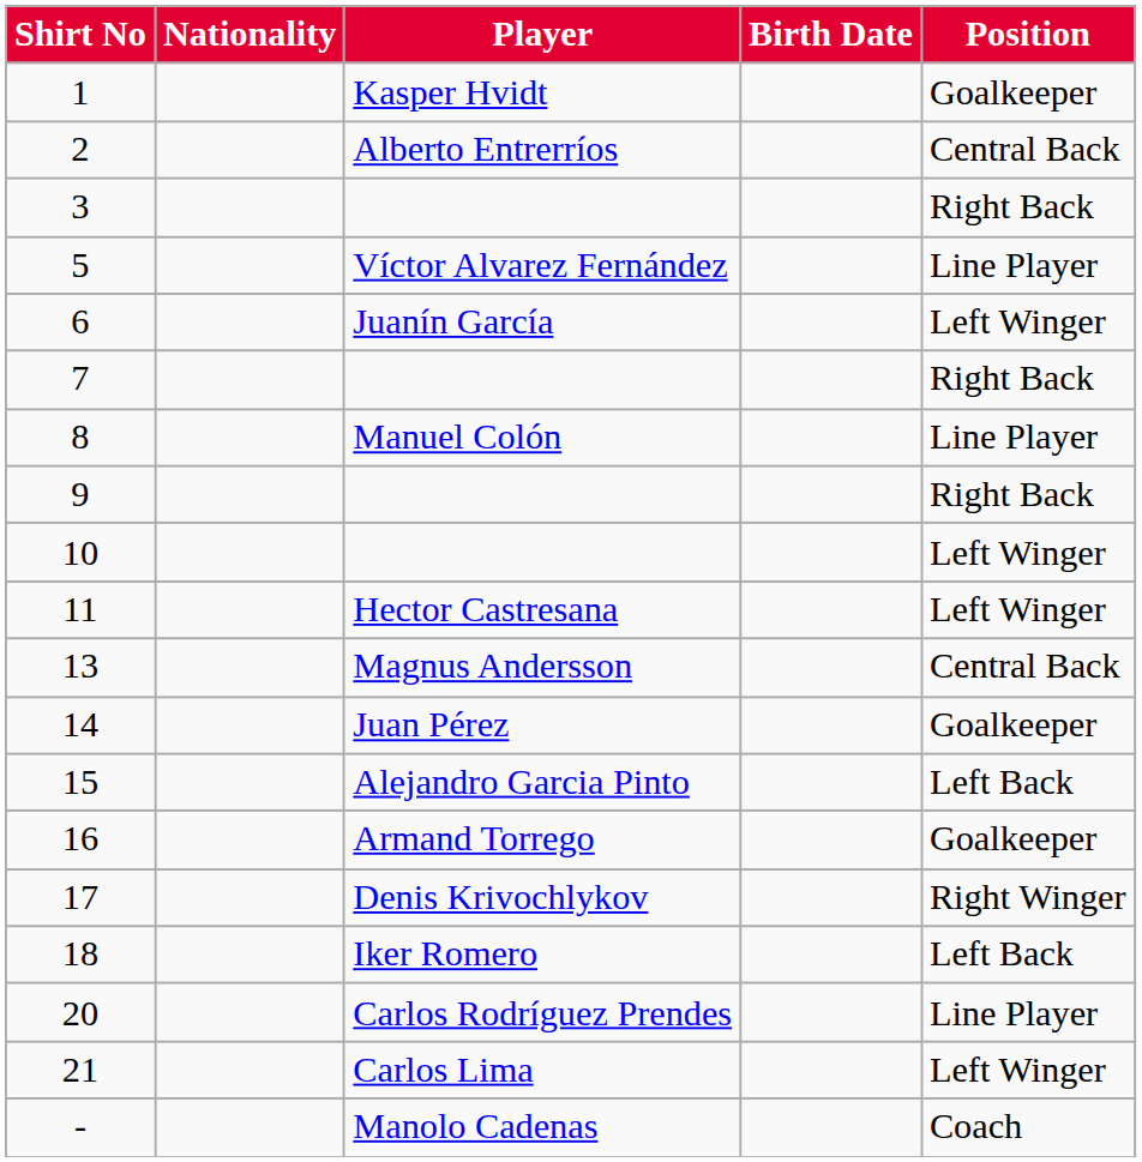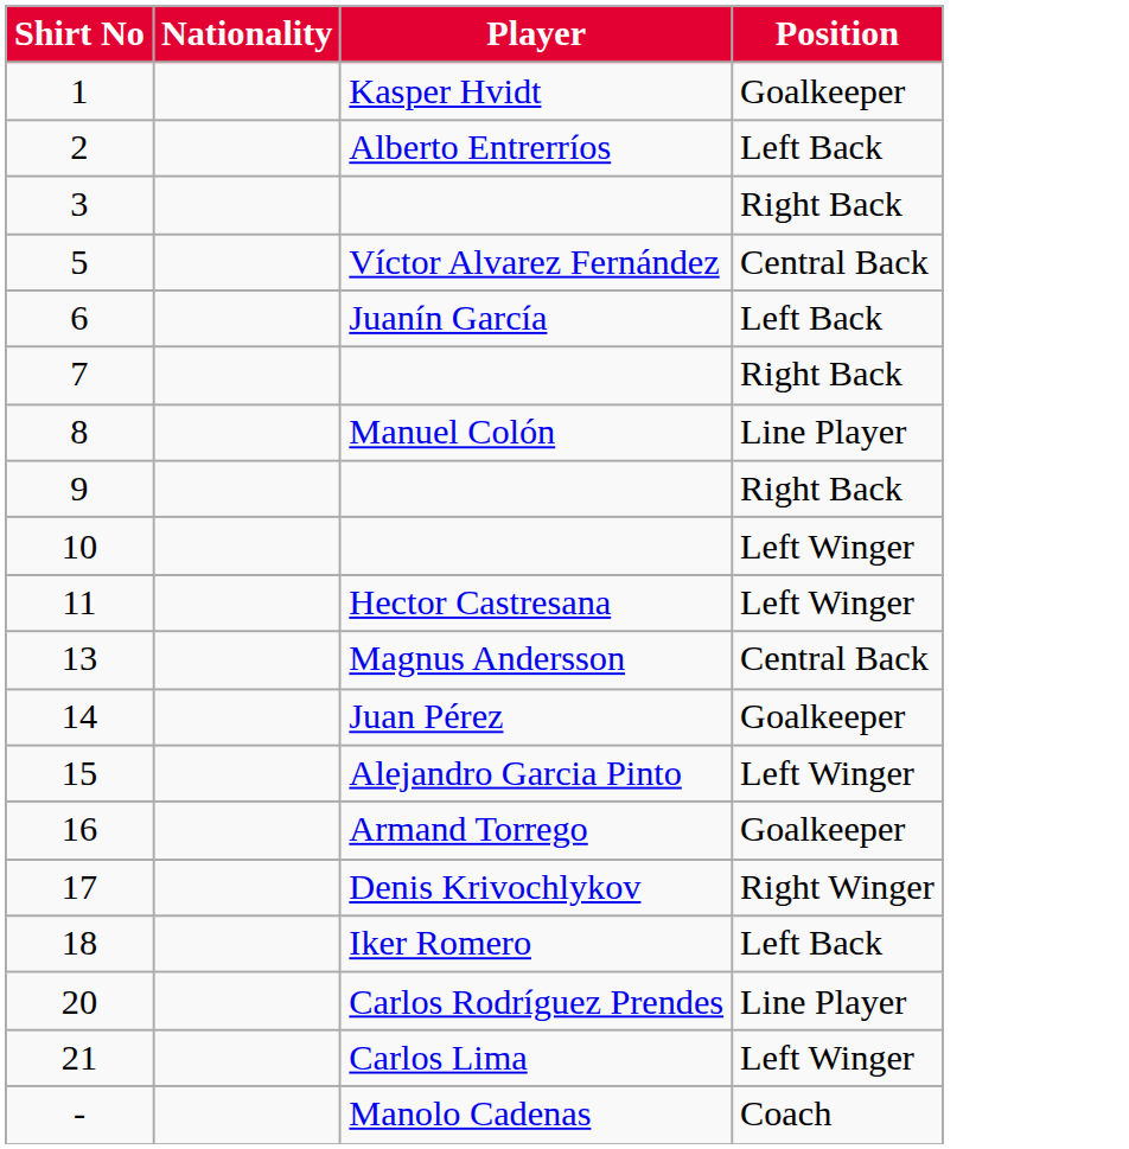- column: Birth Date
2 | Position: Central Back -> Left Back
5 | Position: Line Player -> Central Back
6 | Position: Left Winger -> Left Back
15 | Position: Left Back -> Left Winger
